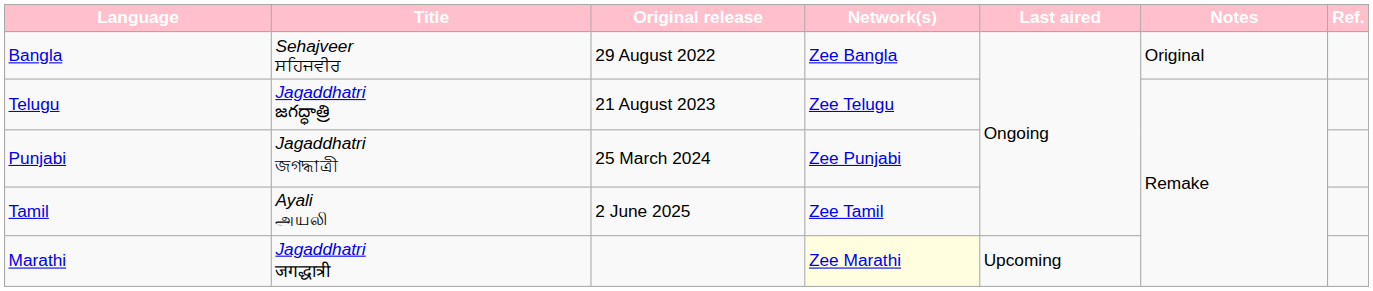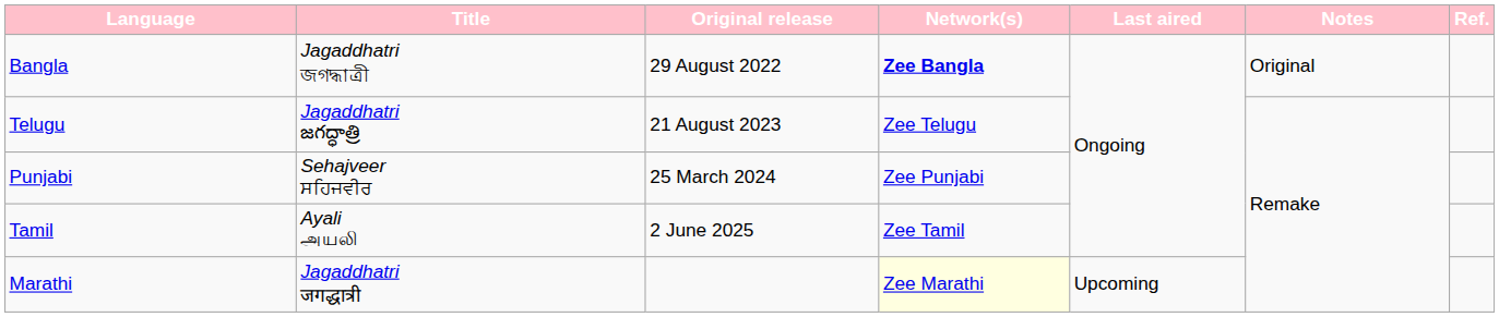Bangla | Title: Sehajveer ਸਹਿਜਵੀਰ -> Jagaddhatri জগদ্ধাত্রী
Bangla | Network(s): normal -> bold
Punjabi | Title: Jagaddhatri জগদ্ধাত্রী -> Sehajveer ਸਹਿਜਵੀਰ
